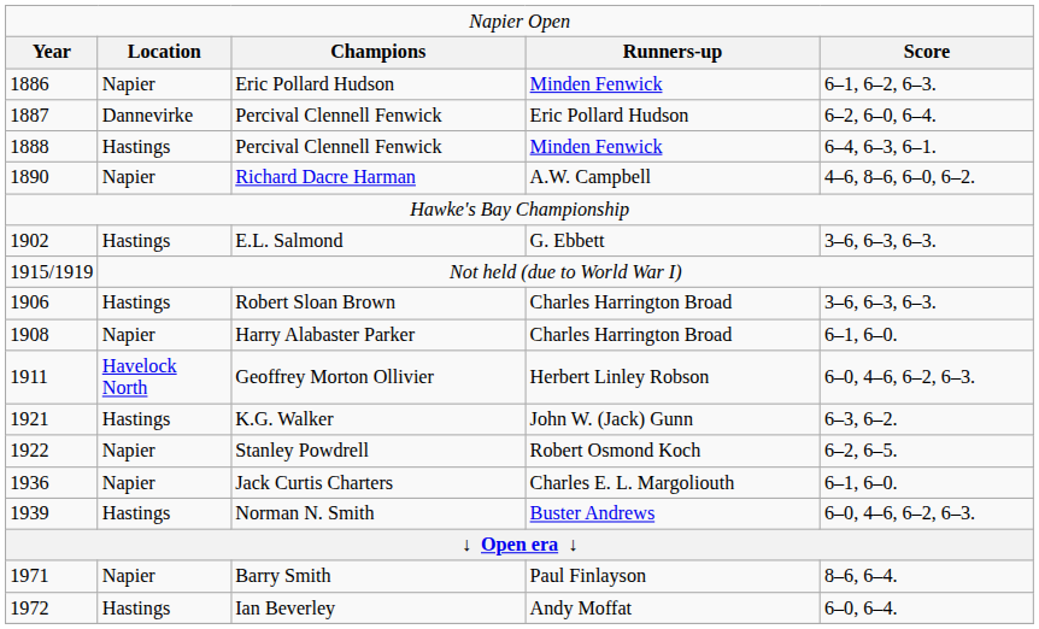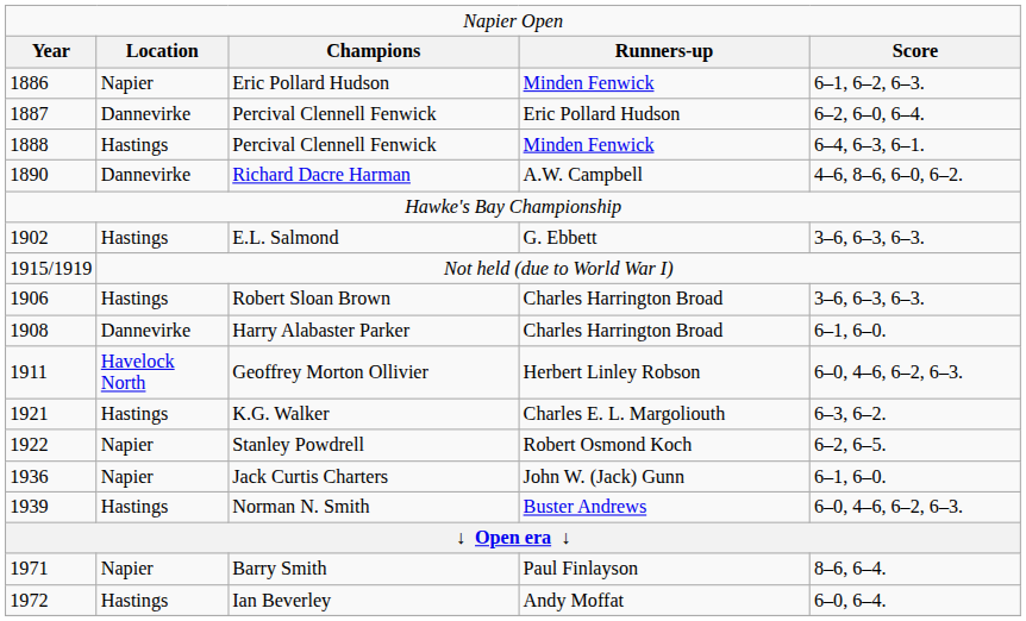Richard Dacre Harman | column 2: Napier -> Dannevirke
Harry Alabaster Parker | column 2: Napier -> Dannevirke
K.G. Walker | column 4: John W. (Jack) Gunn -> Charles E. L. Margoliouth
Jack Curtis Charters | column 4: Charles E. L. Margoliouth -> John W. (Jack) Gunn
